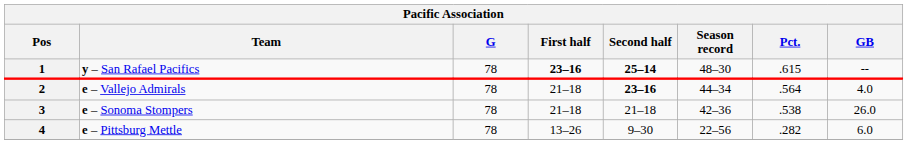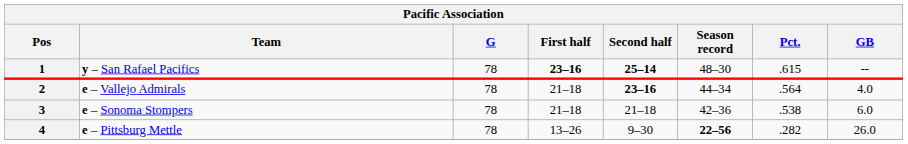3 | GB: 26.0 -> 6.0
4 | Season record: normal -> bold
4 | GB: 6.0 -> 26.0
